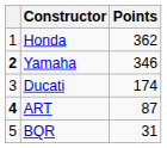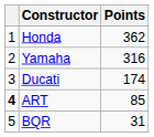Yamaha | column 1: bold -> normal
Yamaha | Points: 346 -> 316
ART | Points: 87 -> 85
